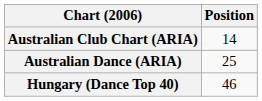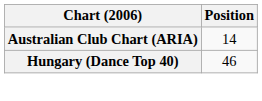- row: Australian Dance (ARIA) | 25
